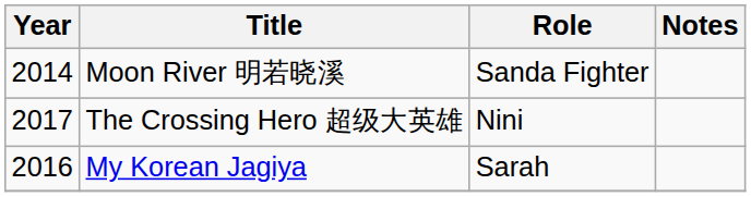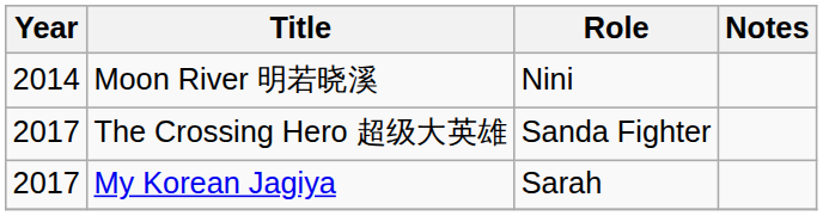Moon River 明若晓溪 | Role: Sanda Fighter -> Nini
The Crossing Hero 超级大英雄 | Role: Nini -> Sanda Fighter
My Korean Jagiya | Year: 2016 -> 2017
